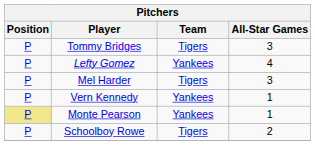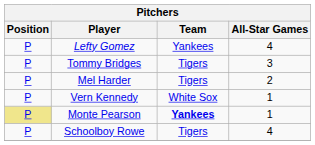rows swapped: Tommy Bridges <-> Lefty Gomez
Mel Harder | All-Star Games: 3 -> 2
Vern Kennedy | Team: Yankees -> White Sox
Monte Pearson | Team: normal -> bold
Schoolboy Rowe | All-Star Games: 2 -> 4
